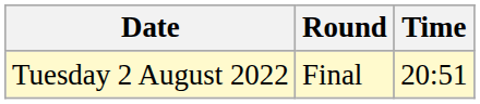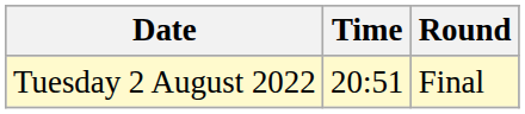columns swapped: Time <-> Round
